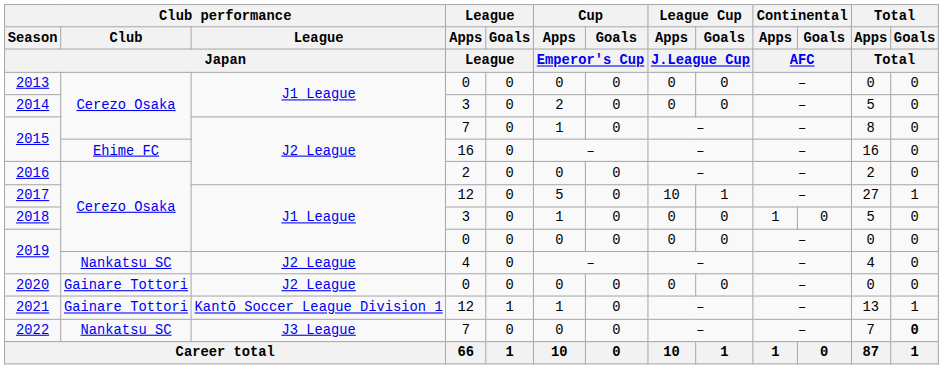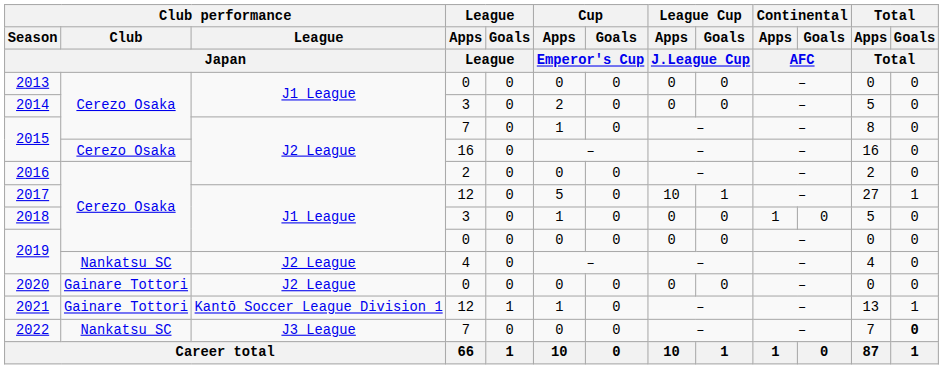2015 / 16 | Club performance / Club / Japan: Ehime FC -> Cerezo Osaka
